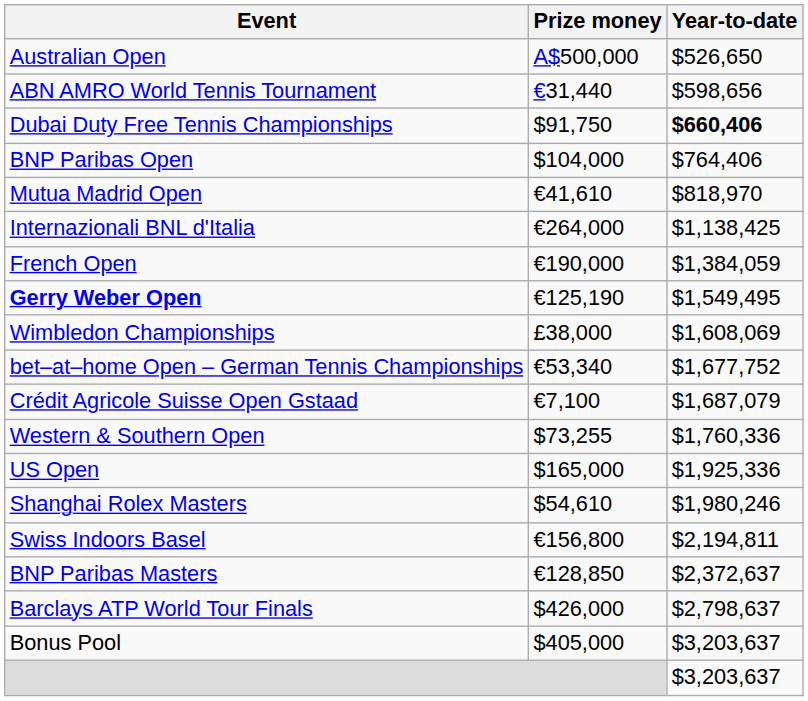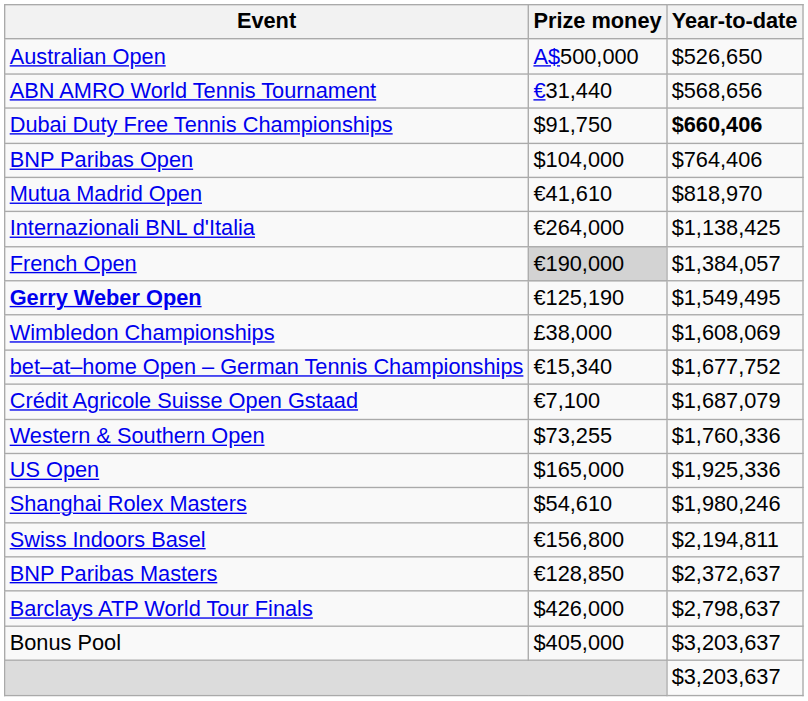ABN AMRO World Tennis Tournament | Year-to-date: $598,656 -> $568,656
French Open | Prize money: no background -> lightgrey background
French Open | Year-to-date: $1,384,059 -> $1,384,057
bet–at–home Open – German Tennis Championships | Prize money: €53,340 -> €15,340
